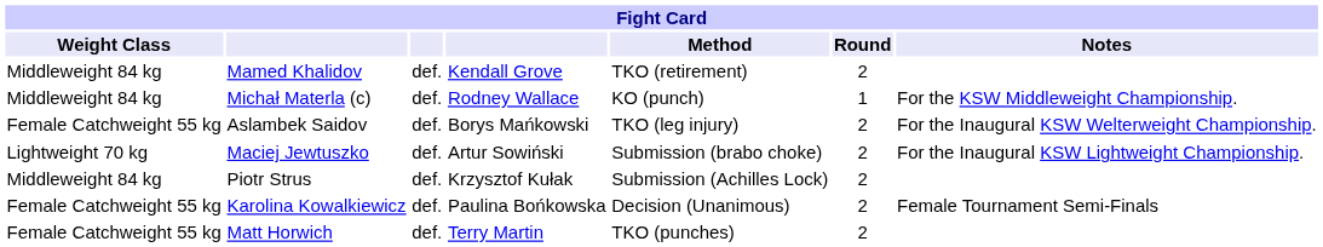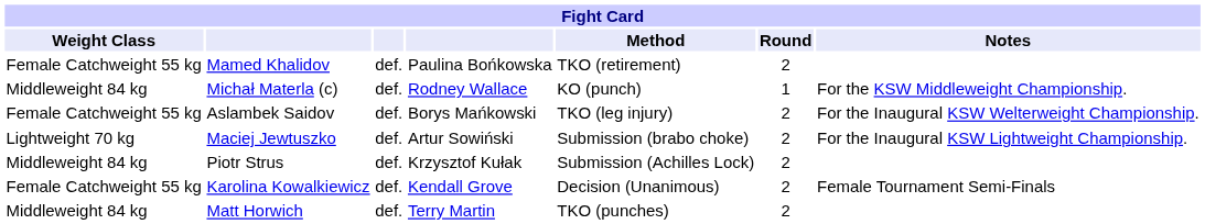Mamed Khalidov | Weight Class: Middleweight 84 kg -> Female Catchweight 55 kg
Mamed Khalidov | column 4: Kendall Grove -> Paulina Bońkowska
Karolina Kowalkiewicz | column 4: Paulina Bońkowska -> Kendall Grove
Matt Horwich | Weight Class: Female Catchweight 55 kg -> Middleweight 84 kg
